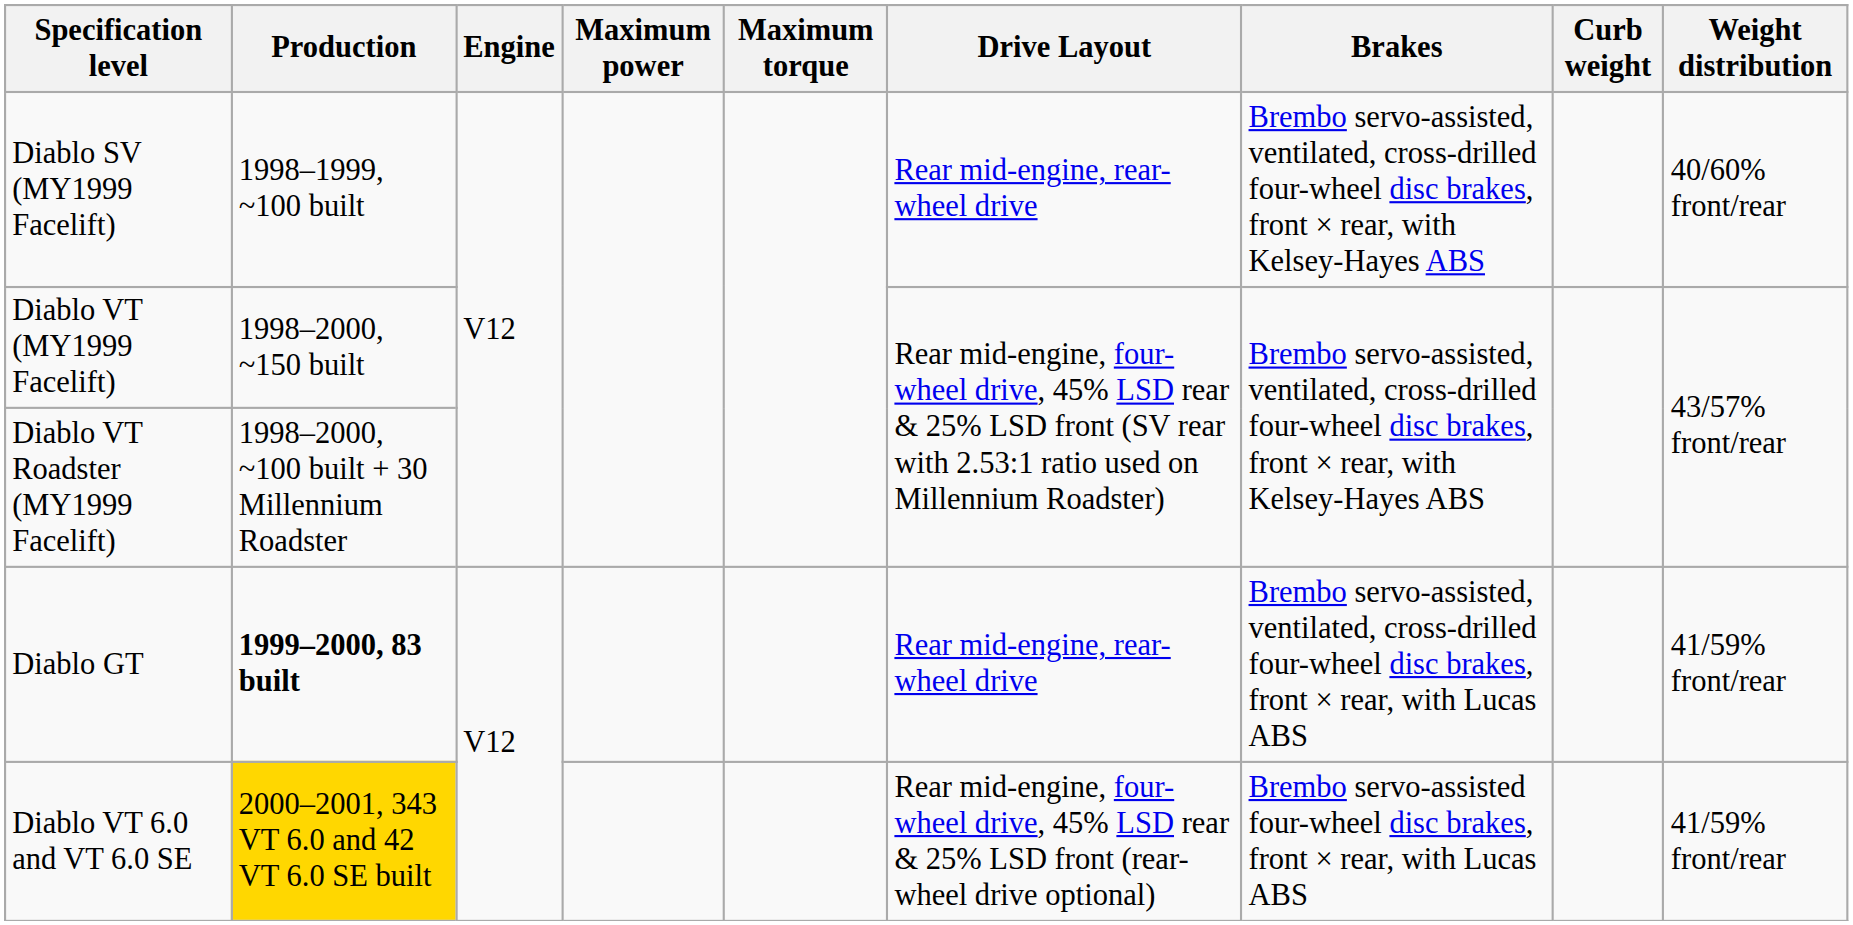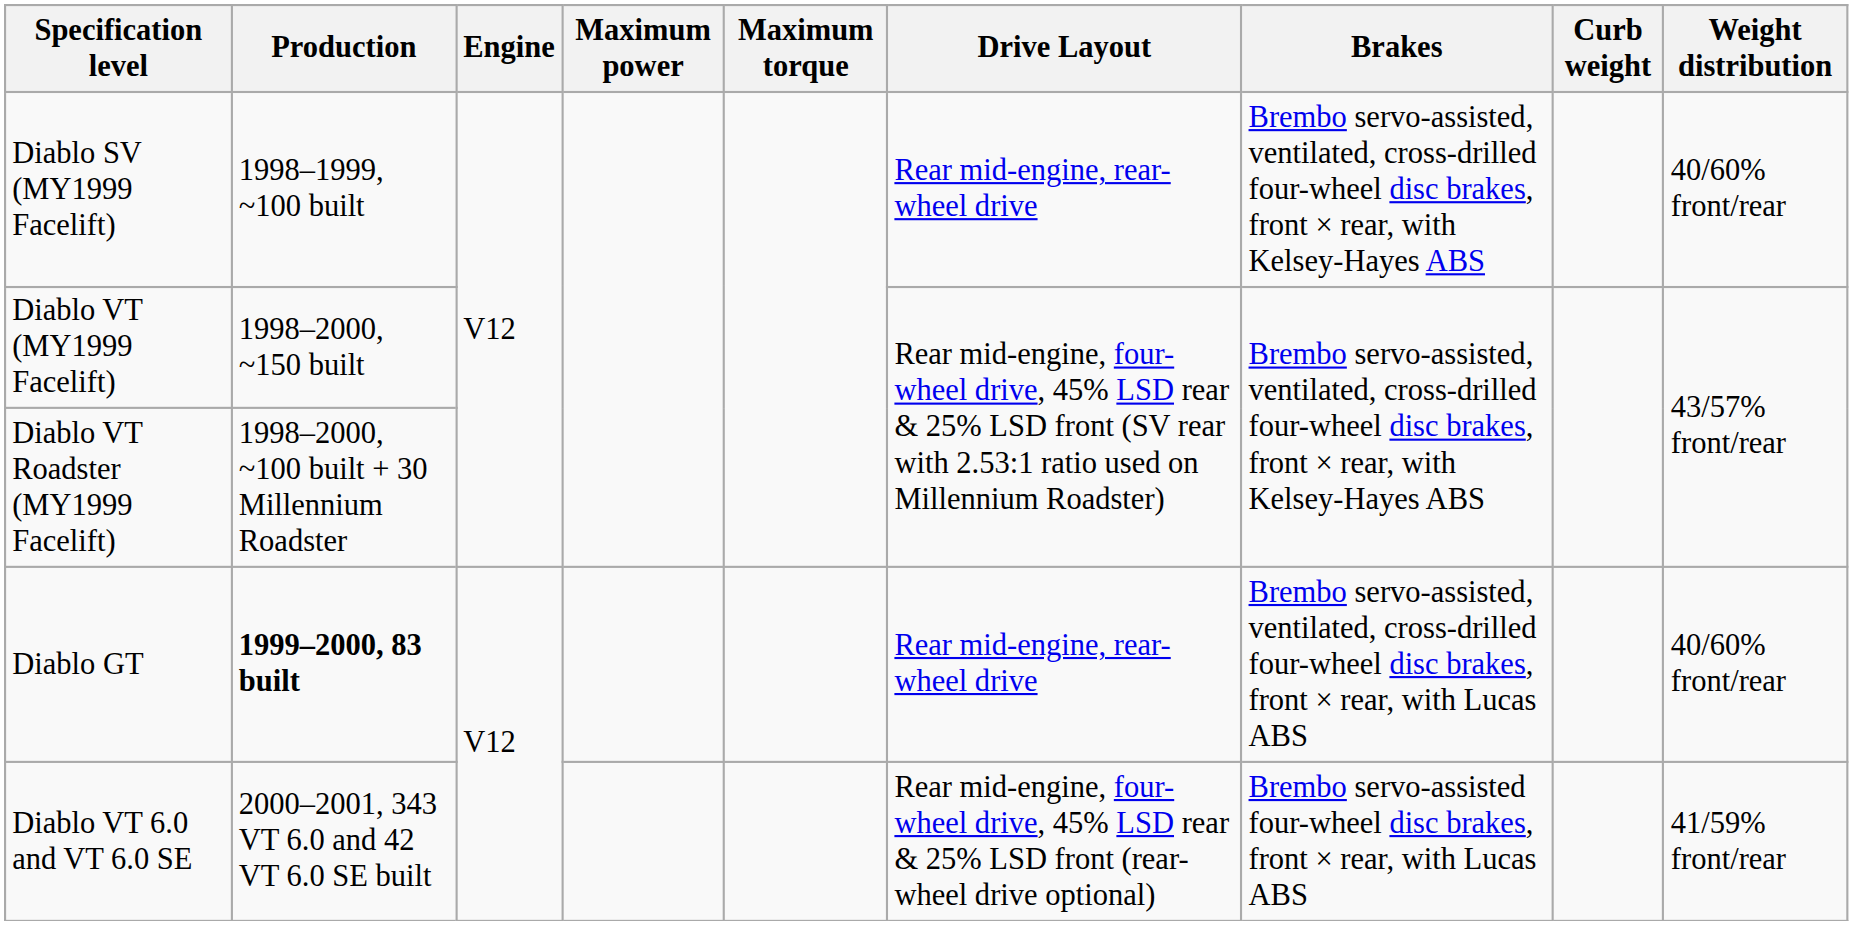Diablo GT | Weight distribution: 41/59% front/rear -> 40/60% front/rear
Diablo VT 6.0 and VT 6.0 SE | Production: gold background -> no background
